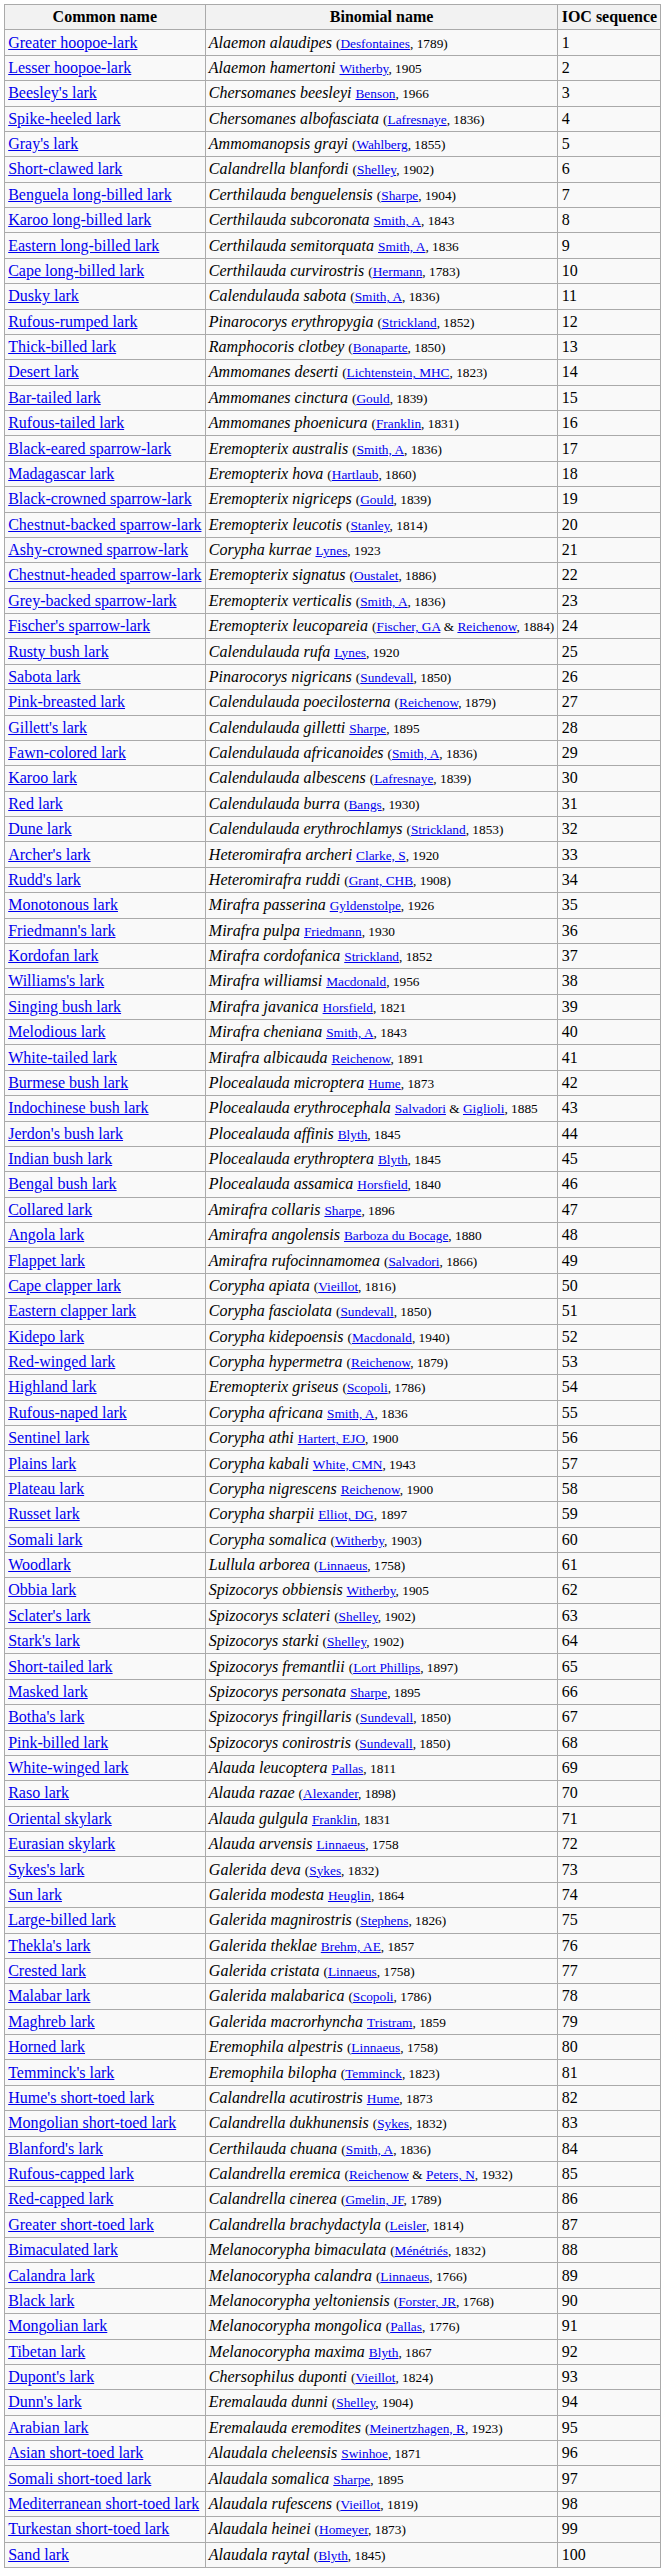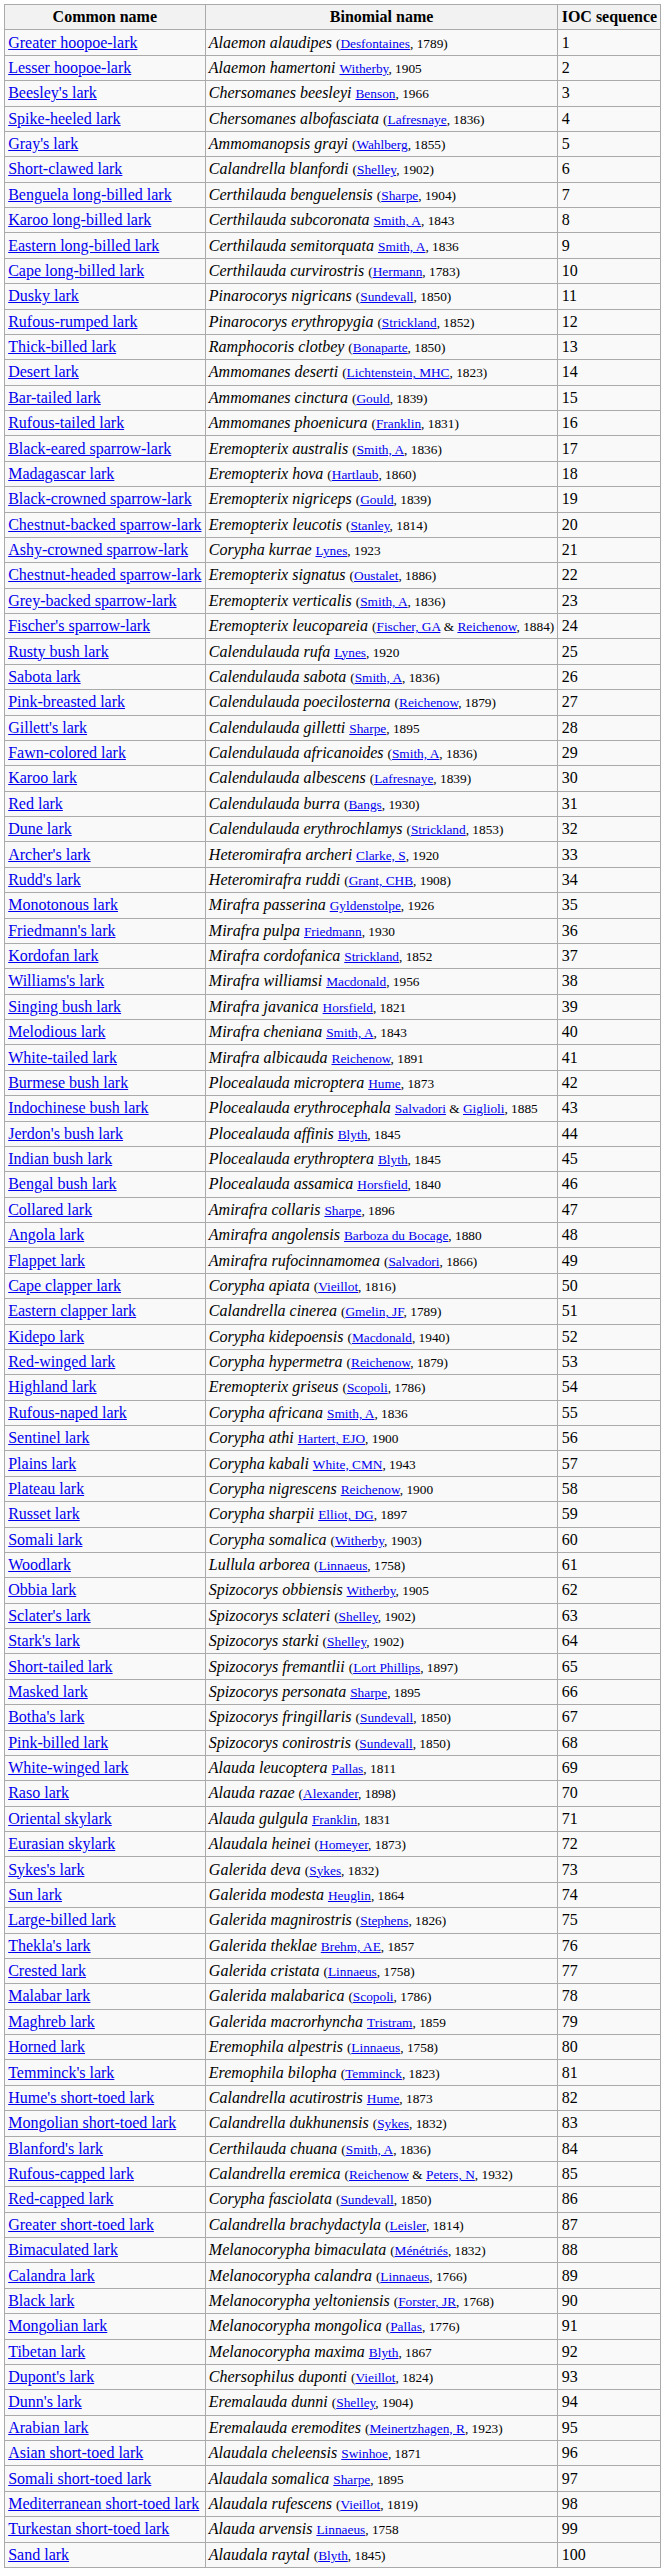Dusky lark | Binomial name: Calendulauda sabota (Smith, A, 1836) -> Pinarocorys nigricans (Sundevall, 1850)
Sabota lark | Binomial name: Pinarocorys nigricans (Sundevall, 1850) -> Calendulauda sabota (Smith, A, 1836)
Eastern clapper lark | Binomial name: Corypha fasciolata (Sundevall, 1850) -> Calandrella cinerea (Gmelin, JF, 1789)
Eurasian skylark | Binomial name: Alauda arvensis Linnaeus, 1758 -> Alaudala heinei (Homeyer, 1873)
Red-capped lark | Binomial name: Calandrella cinerea (Gmelin, JF, 1789) -> Corypha fasciolata (Sundevall, 1850)
Turkestan short-toed lark | Binomial name: Alaudala heinei (Homeyer, 1873) -> Alauda arvensis Linnaeus, 1758
